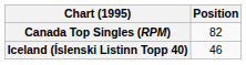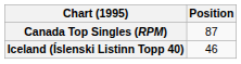Canada Top Singles (RPM) | Position: 82 -> 87
